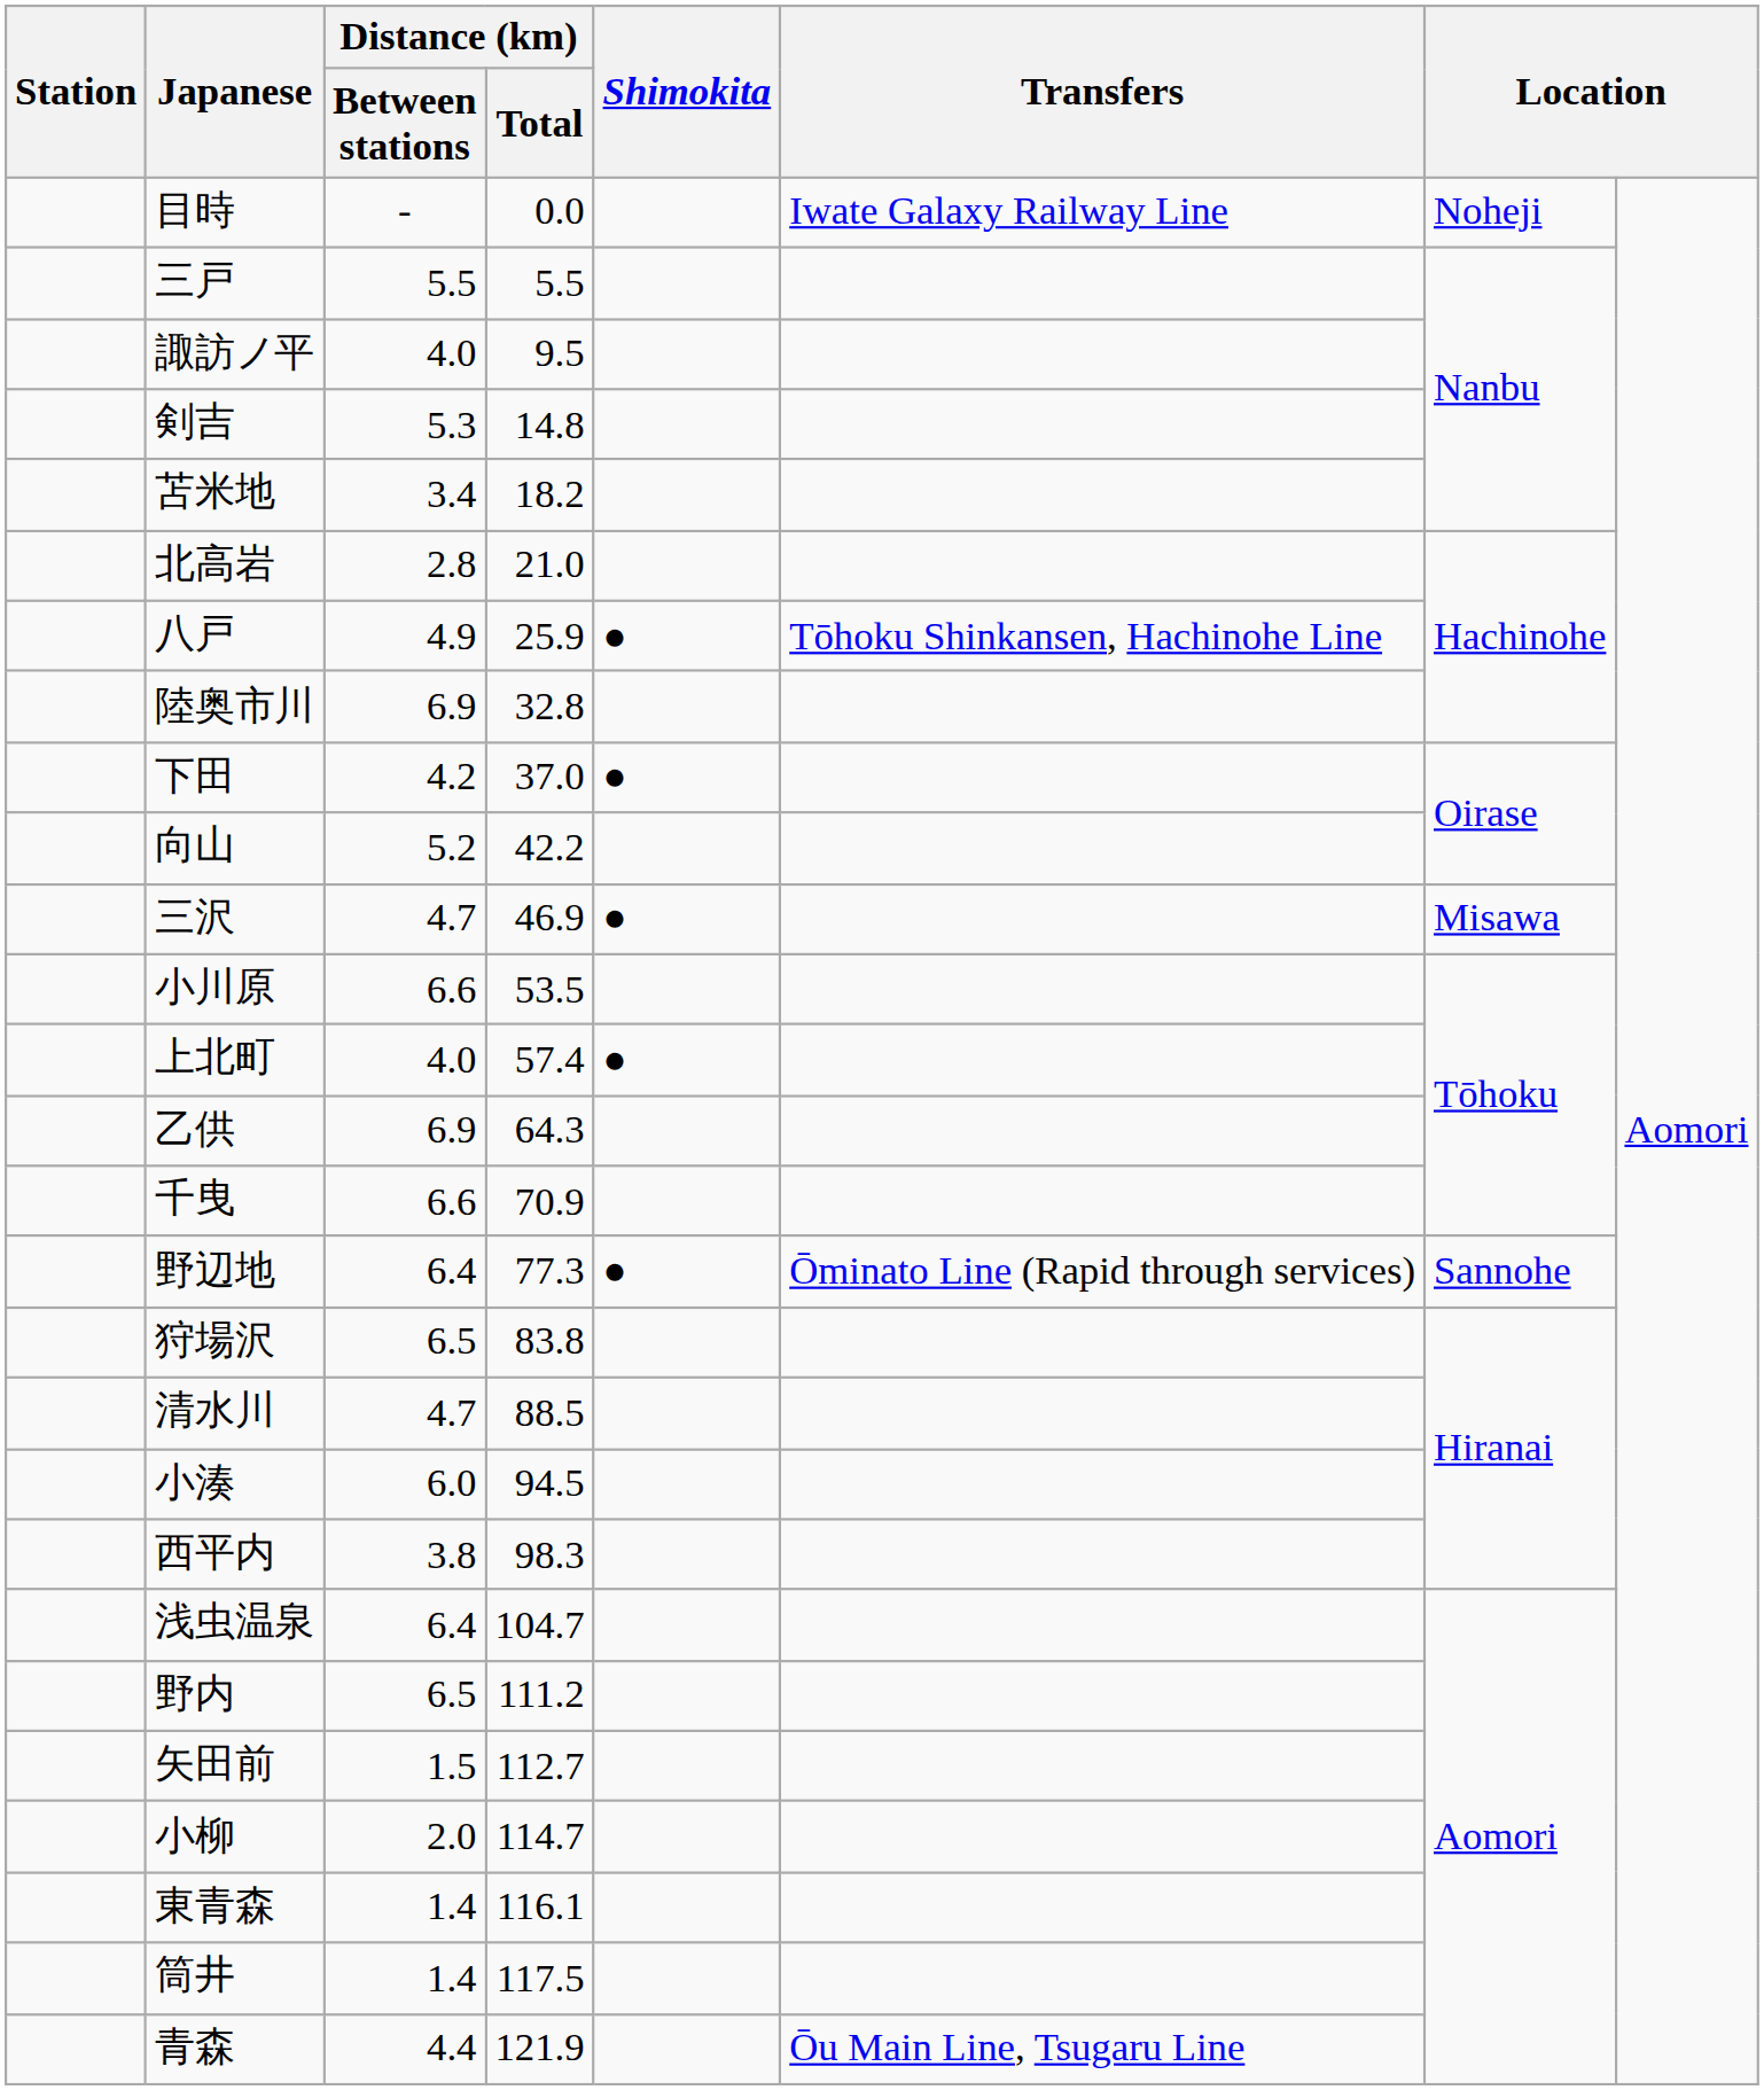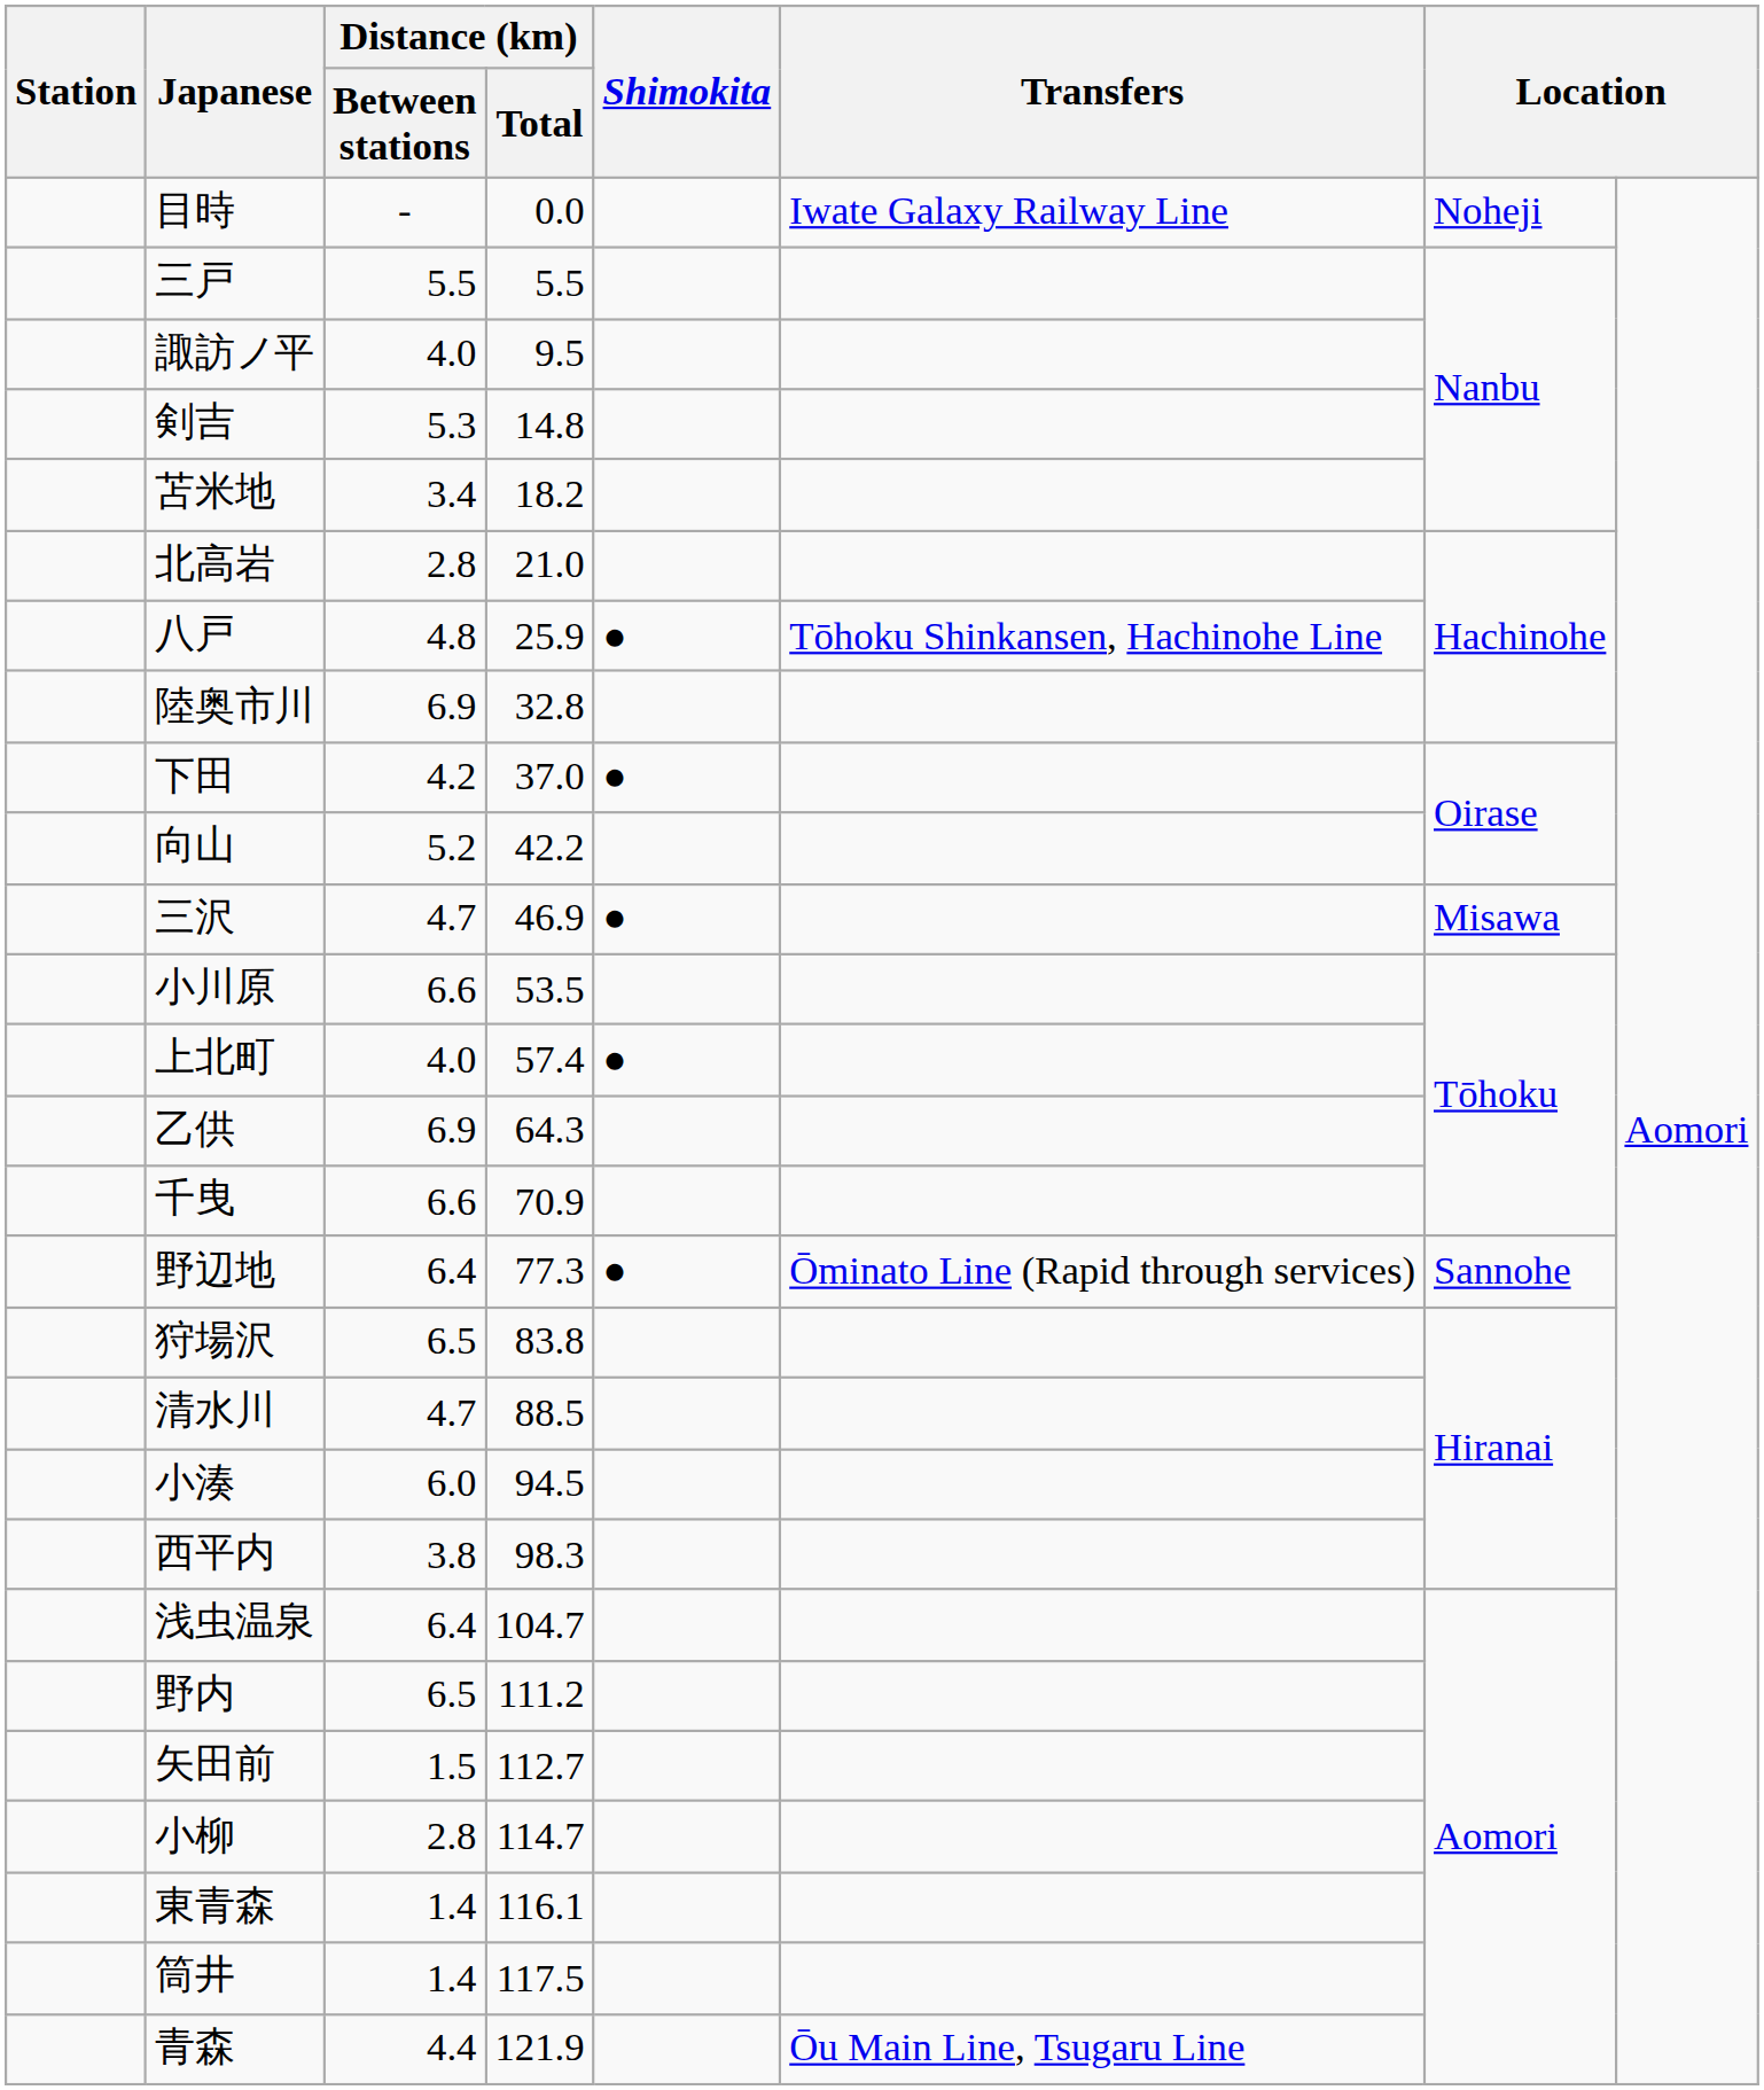八戸 | Distance (km) / Between stations: 4.9 -> 4.8
小柳 | Distance (km) / Between stations: 2.0 -> 2.8
